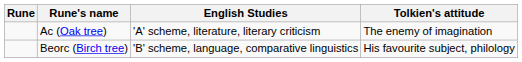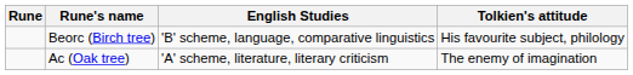rows swapped: Ac (Oak tree) <-> Beorc (Birch tree)
